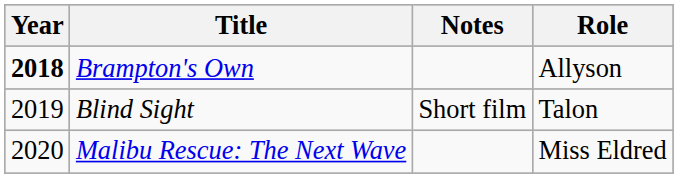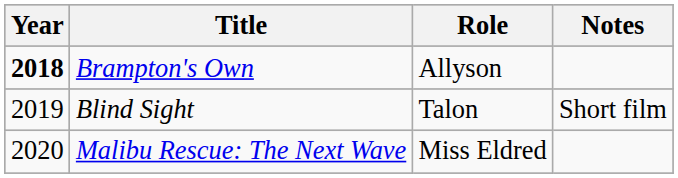columns swapped: Role <-> Notes
